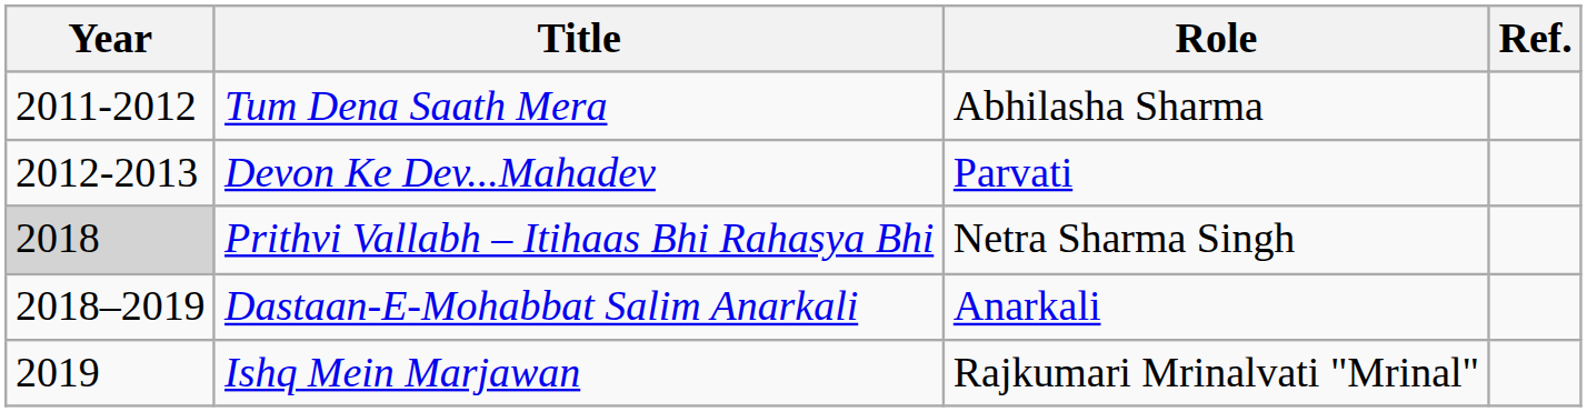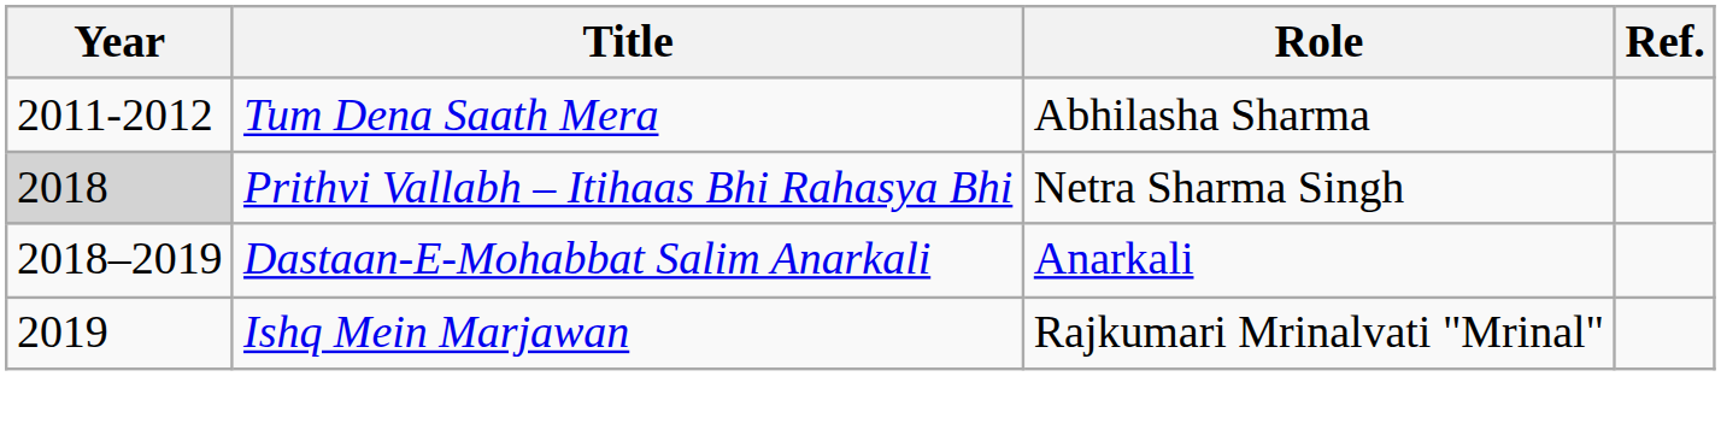- row: 2012-2013 | Devon Ke Dev...Mahadev | Parvati
